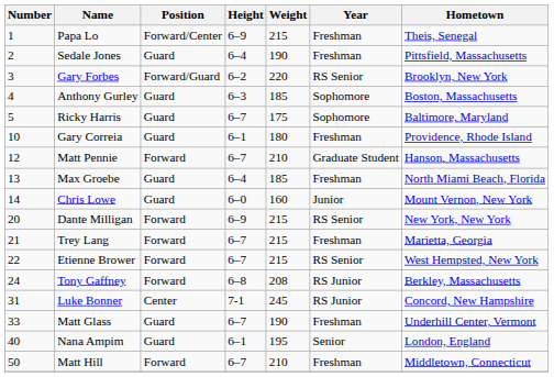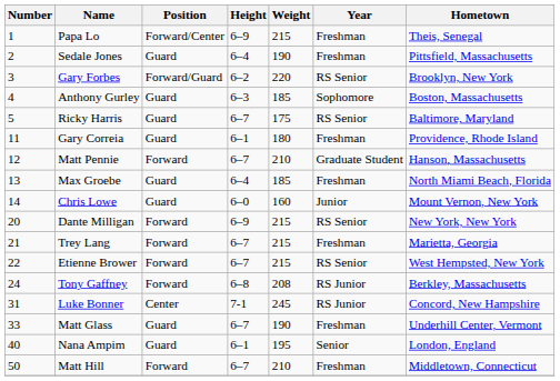Ricky Harris | Year: Sophomore -> RS Senior
Gary Correia | Number: 10 -> 11
